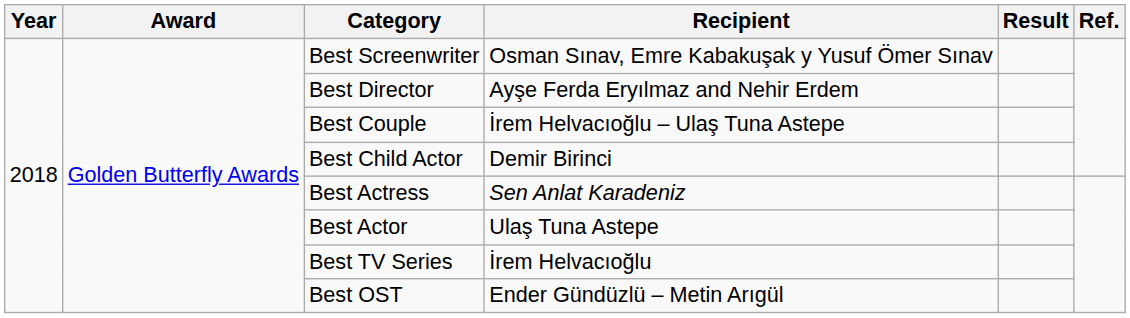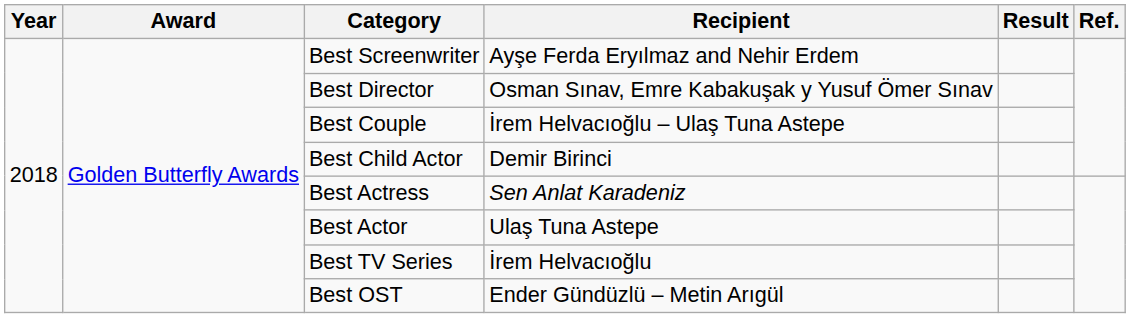Best Screenwriter | Recipient: Osman Sınav, Emre Kabakuşak y Yusuf Ömer Sınav -> Ayşe Ferda Eryılmaz and Nehir Erdem
Best Director | Recipient: Ayşe Ferda Eryılmaz and Nehir Erdem -> Osman Sınav, Emre Kabakuşak y Yusuf Ömer Sınav
